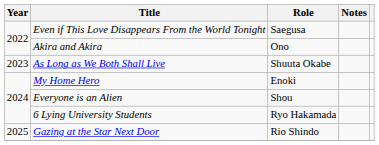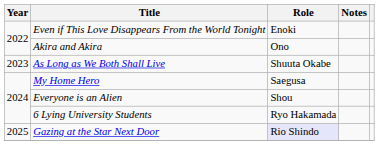Even if This Love Disappears From the World Tonight | Role: Saegusa -> Enoki
My Home Hero | Role: Enoki -> Saegusa
Gazing at the Star Next Door | Role: no background -> lavender background
